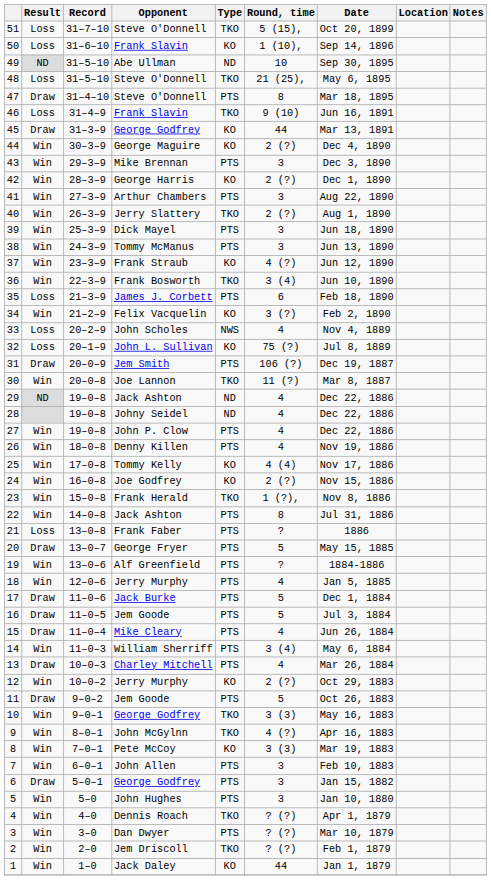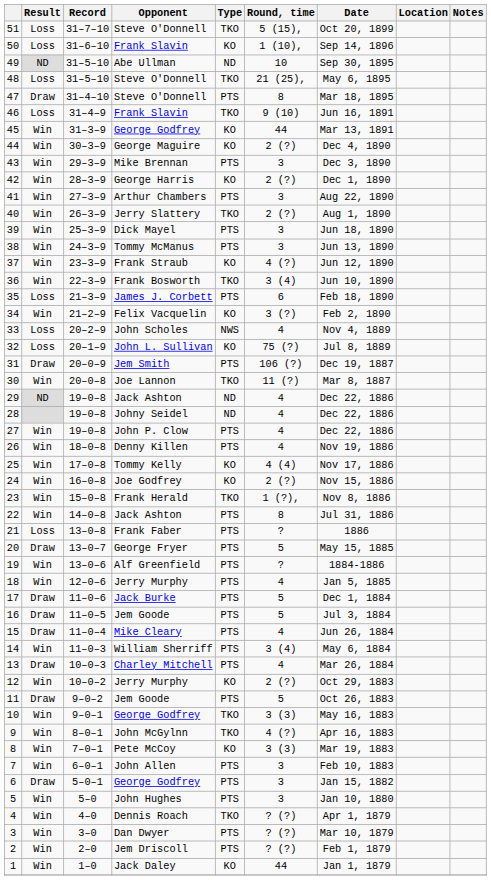45 | Result: Draw -> Win
2 | Type: TKO -> PTS
